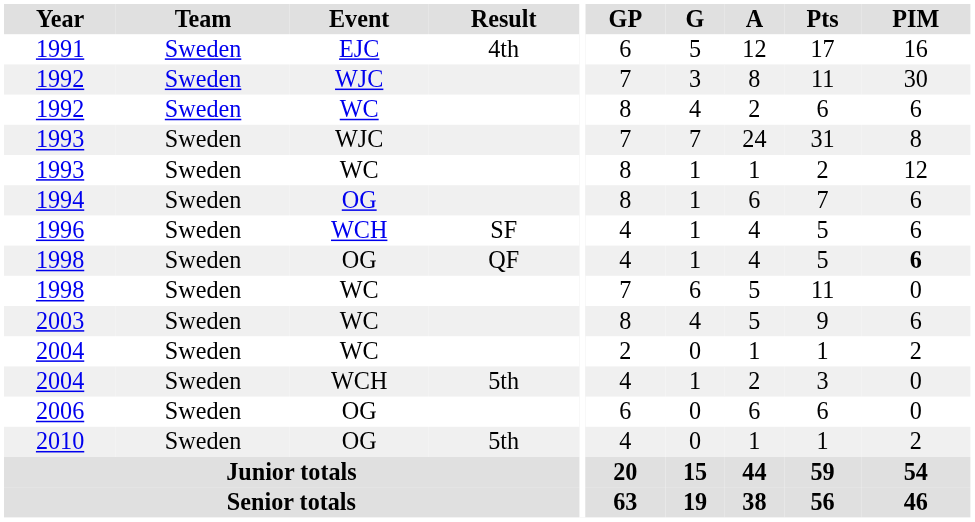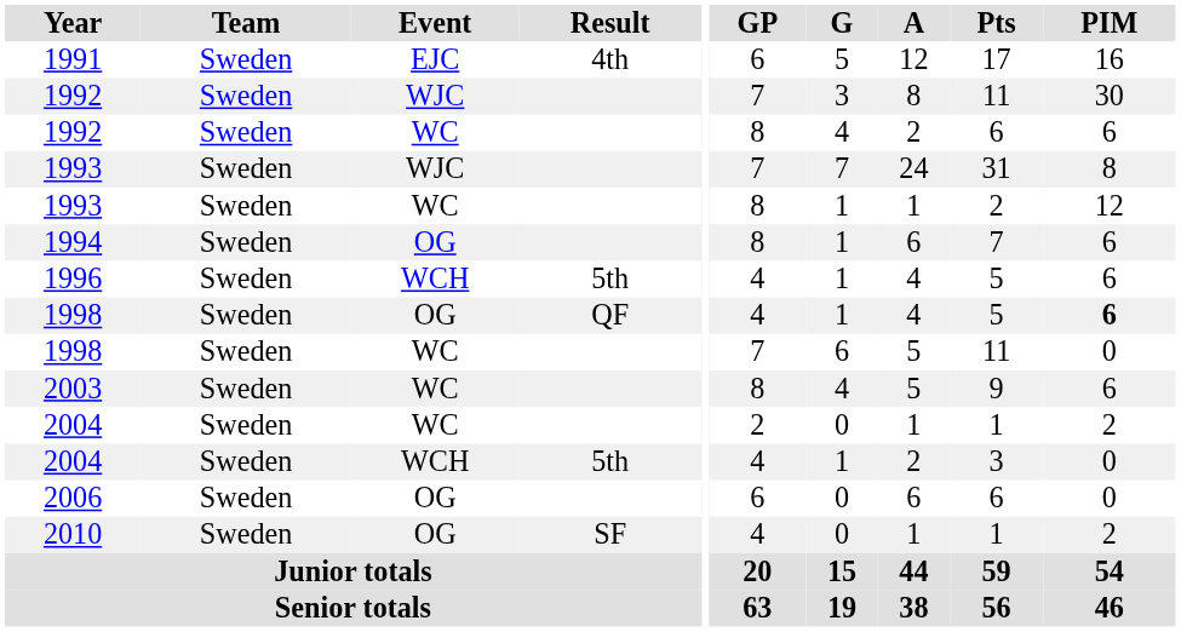1996 | Result: SF -> 5th
2010 | Result: 5th -> SF
